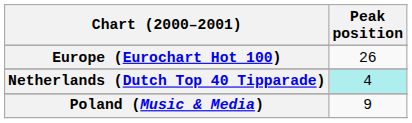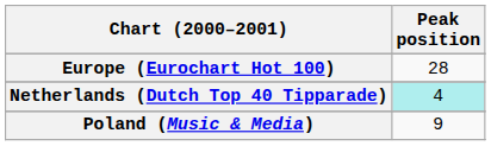Europe (Eurochart Hot 100) | Peak position: 26 -> 28
